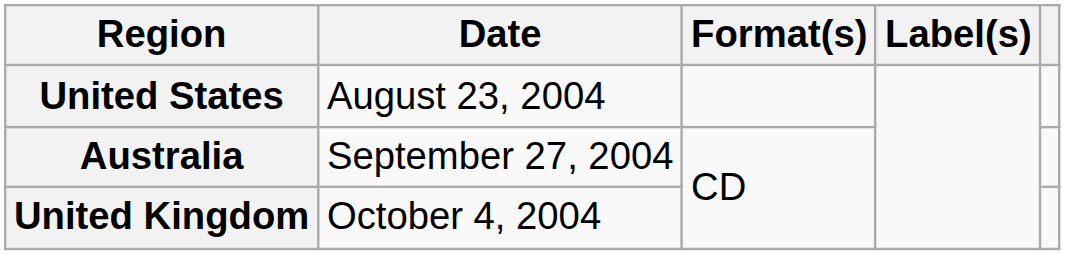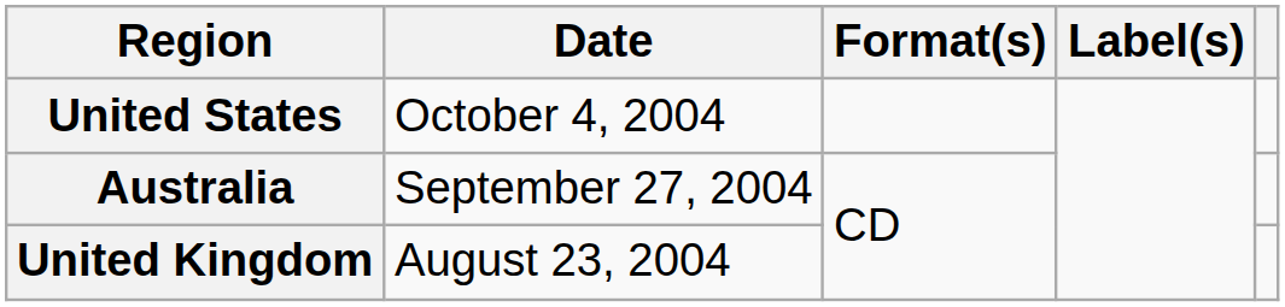United States | Date: August 23, 2004 -> October 4, 2004
United Kingdom | Date: October 4, 2004 -> August 23, 2004
